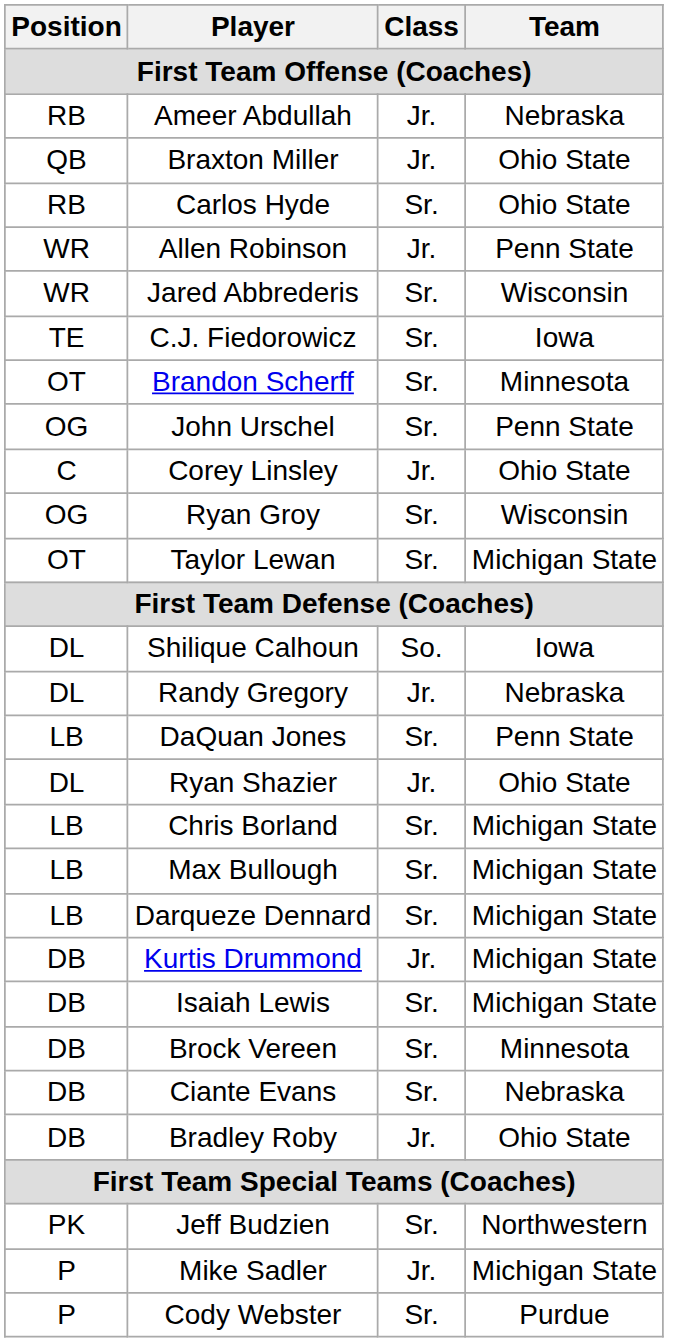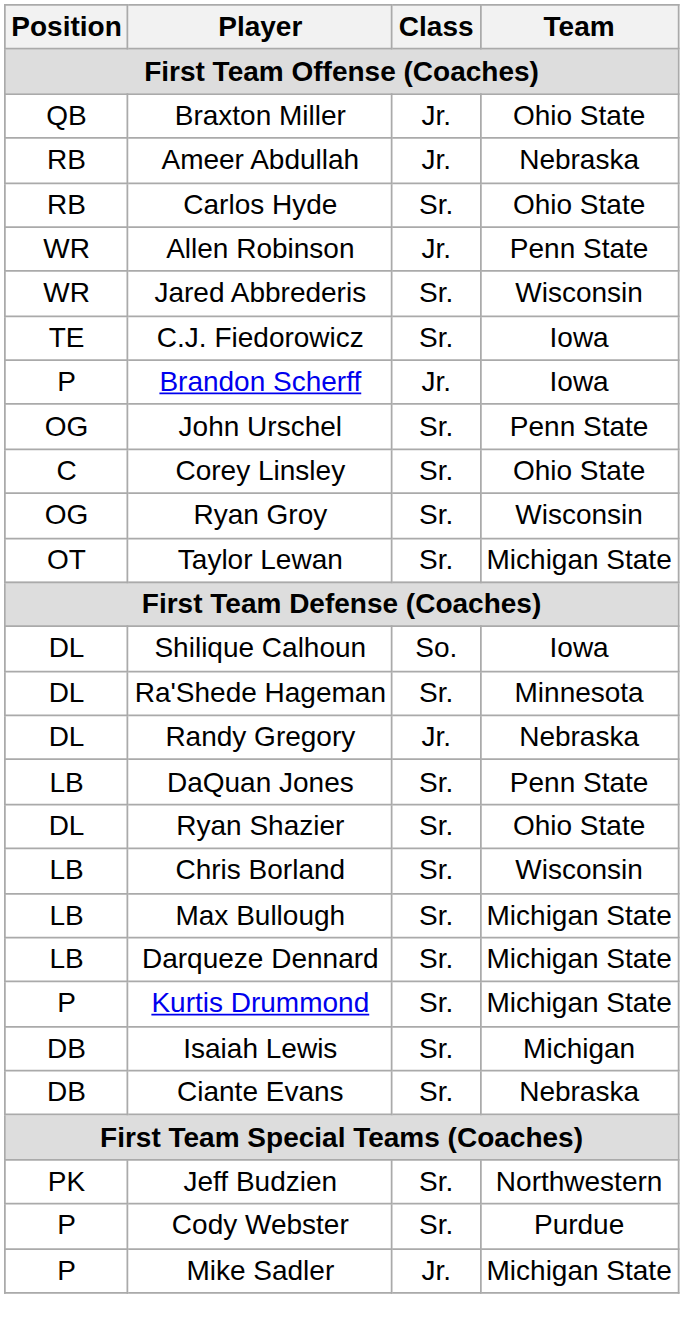rows swapped: Braxton Miller <-> Ameer Abdullah
Brandon Scherff | Position: OT -> P
Brandon Scherff | Class: Sr. -> Jr.
Brandon Scherff | Team: Minnesota -> Iowa
Corey Linsley | Class: Jr. -> Sr.
+ row: DL | Ra'Shede Hageman | Sr. | Minnesota
Ryan Shazier | Class: Jr. -> Sr.
Chris Borland | Team: Michigan State -> Wisconsin
Kurtis Drummond | Position: DB -> P
Kurtis Drummond | Class: Jr. -> Sr.
Isaiah Lewis | Team: Michigan State -> Michigan
- row: DB | Brock Vereen | Sr. | Minnesota
- row: DB | Bradley Roby | Jr. | Ohio State
rows swapped: Mike Sadler <-> Cody Webster
